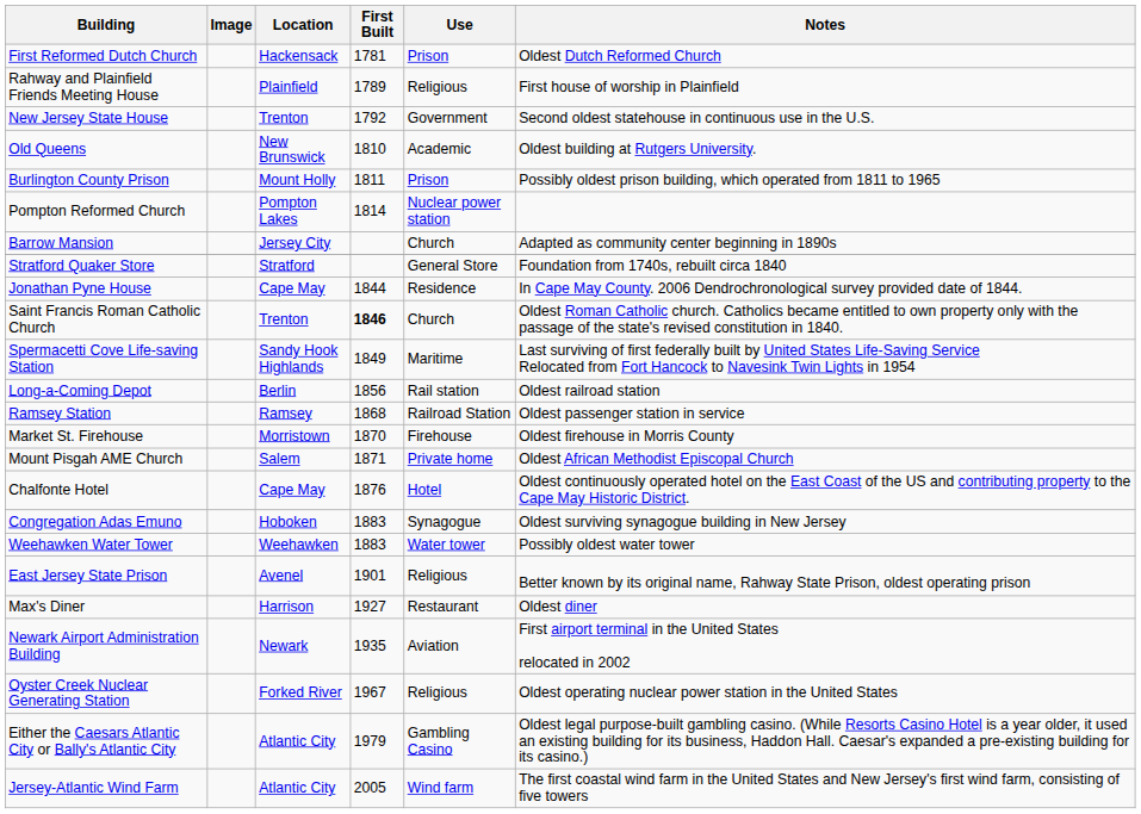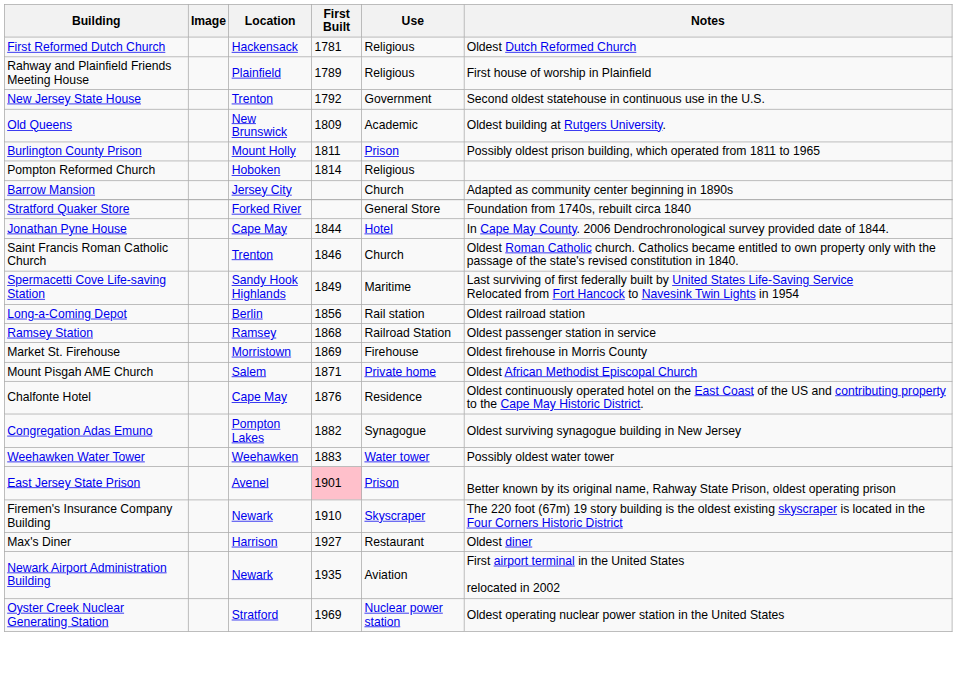First Reformed Dutch Church | Use: Prison -> Religious
Old Queens | First Built: 1810 -> 1809
Pompton Reformed Church | Location: Pompton Lakes -> Hoboken
Pompton Reformed Church | Use: Nuclear power station -> Religious
Stratford Quaker Store | Location: Stratford -> Forked River
Jonathan Pyne House | Use: Residence -> Hotel
Saint Francis Roman Catholic Church | First Built: bold -> normal
Market St. Firehouse | First Built: 1870 -> 1869
Chalfonte Hotel | Use: Hotel -> Residence
Congregation Adas Emuno | Location: Hoboken -> Pompton Lakes
Congregation Adas Emuno | First Built: 1883 -> 1882
East Jersey State Prison | First Built: no background -> pink background
East Jersey State Prison | Use: Religious -> Prison
+ row: Firemen's Insurance Company Building | Newark | 1910 | Skyscraper | The 220 foot (67m) 19 story building is the oldest existing skyscraper is located in the Four Corners Historic District
Oyster Creek Nuclear Generating Station | Location: Forked River -> Stratford
Oyster Creek Nuclear Generating Station | First Built: 1967 -> 1969
Oyster Creek Nuclear Generating Station | Use: Religious -> Nuclear power station
- row: Either the Caesars Atlantic City or Bally's Atlantic City | Atlantic City | 1979 | Gambling Casino | Oldest legal purpose-built gambling casino. (While Resorts Casino Hotel is a year older, it used an existing building for its business, Haddon Hall. Caesar's expanded a pre-existing building for its casino.)
- row: Jersey-Atlantic Wind Farm | Atlantic City | 2005 | Wind farm | The first coastal wind farm in the United States and New Jersey's first wind farm, consisting of five towers
